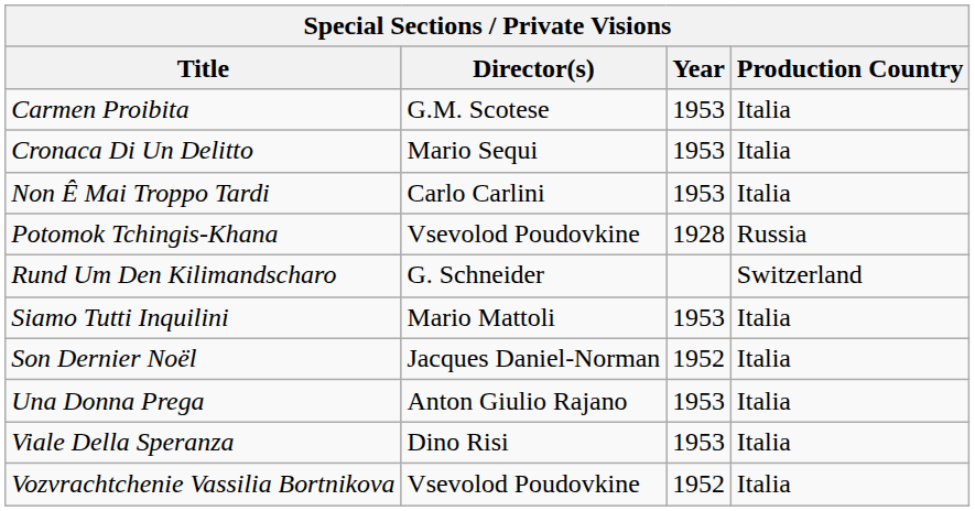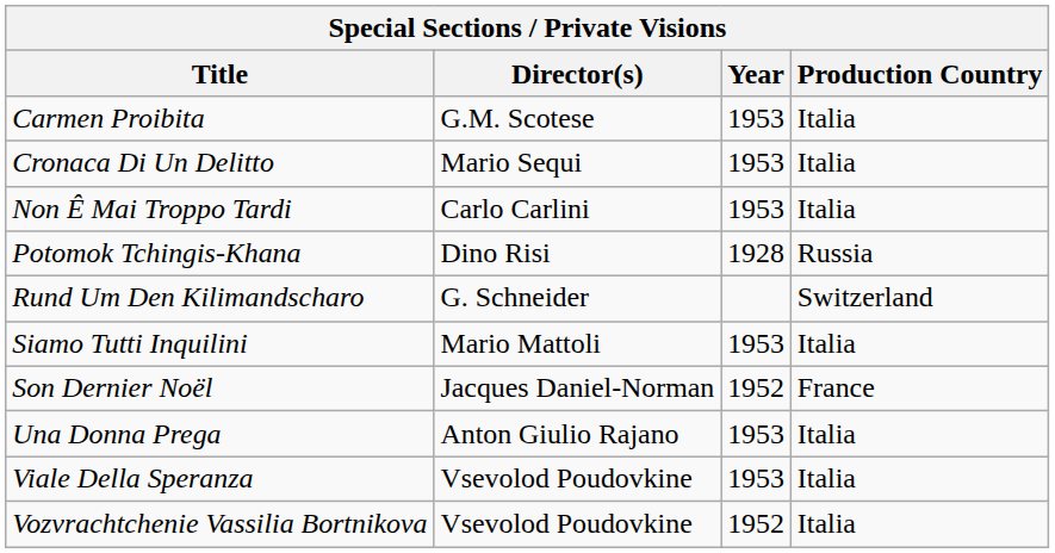Potomok Tchingis-Khana | Director(s): Vsevolod Poudovkine -> Dino Risi
Son Dernier Noël | Production Country: Italia -> France
Viale Della Speranza | Director(s): Dino Risi -> Vsevolod Poudovkine
